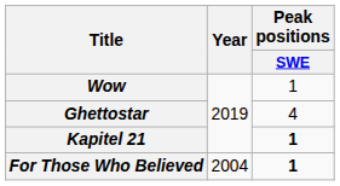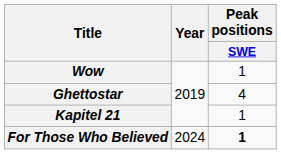Kapitel 21 | Peak positions / SWE: bold -> normal
For Those Who Believed | Year: 2004 -> 2024
